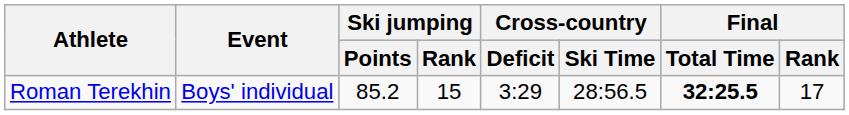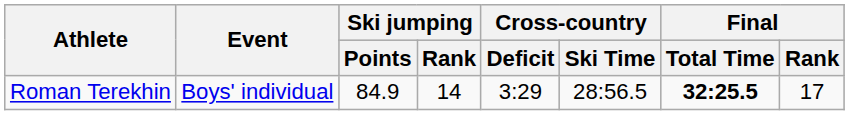Roman Terekhin | Ski jumping / Points: 85.2 -> 84.9
Roman Terekhin | Ski jumping / Rank: 15 -> 14
